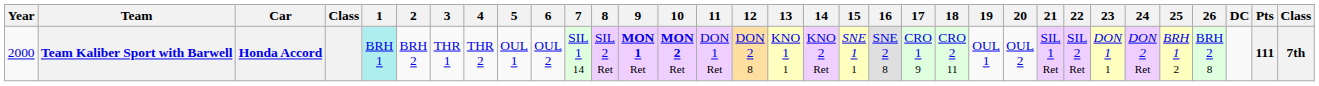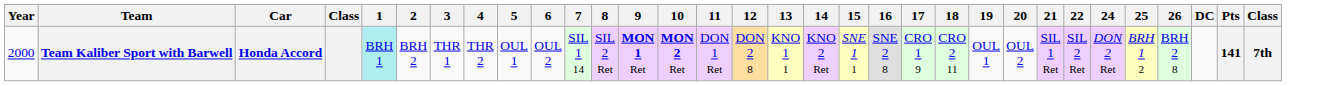- column: 23 | DON 1 1
Team Kaliber Sport with Barwell | Pts: 111 -> 141
